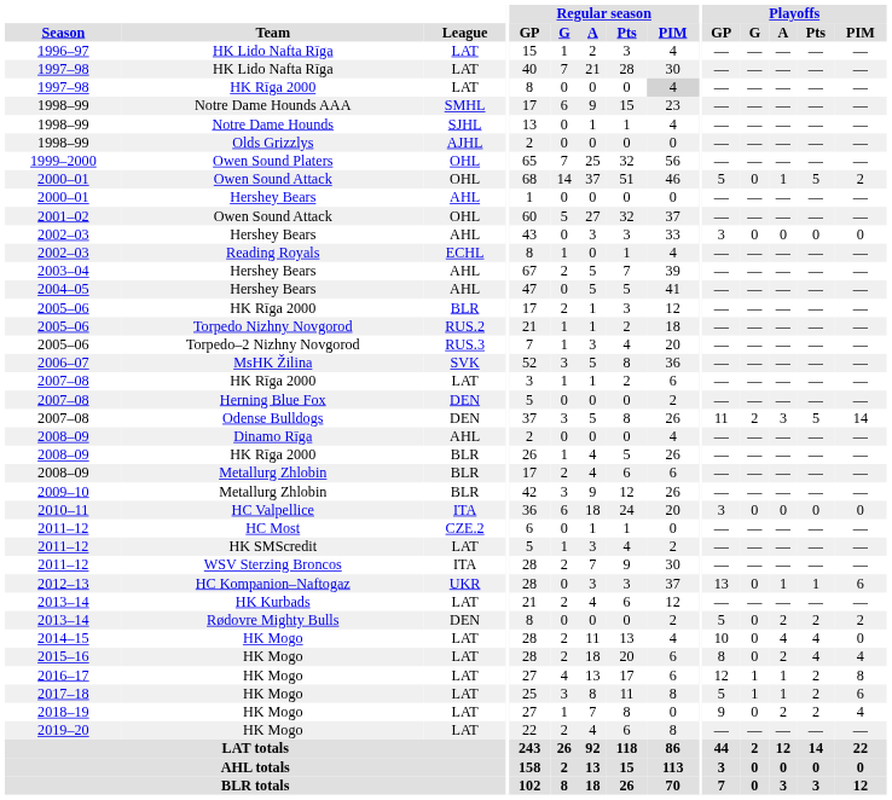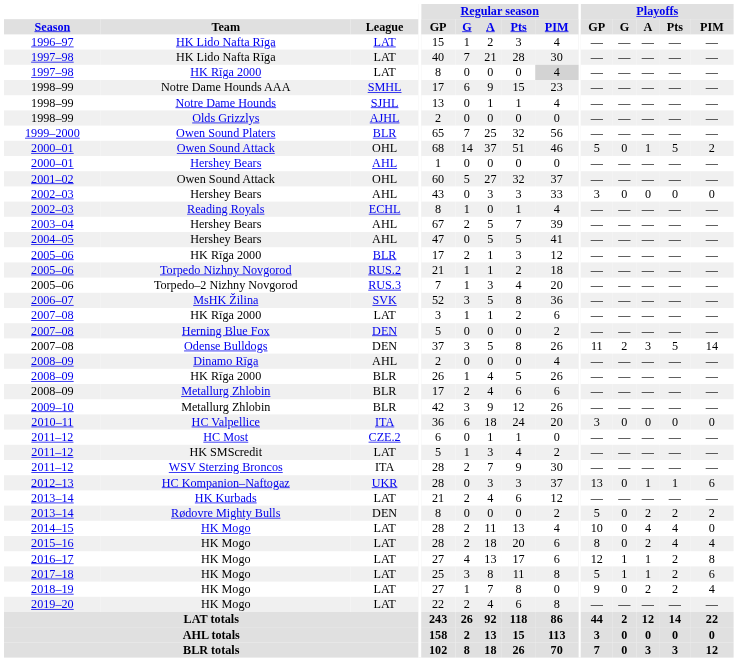1999–2000 | League: OHL -> BLR
